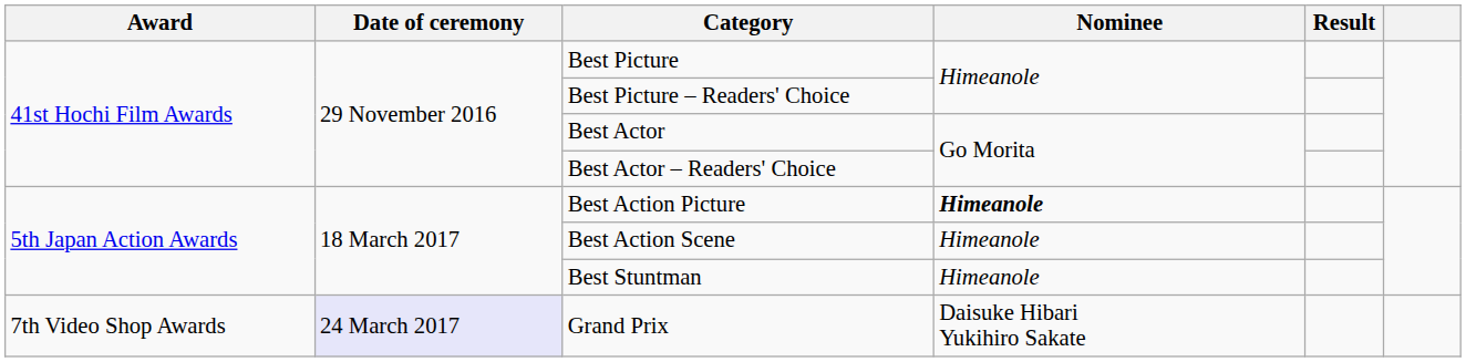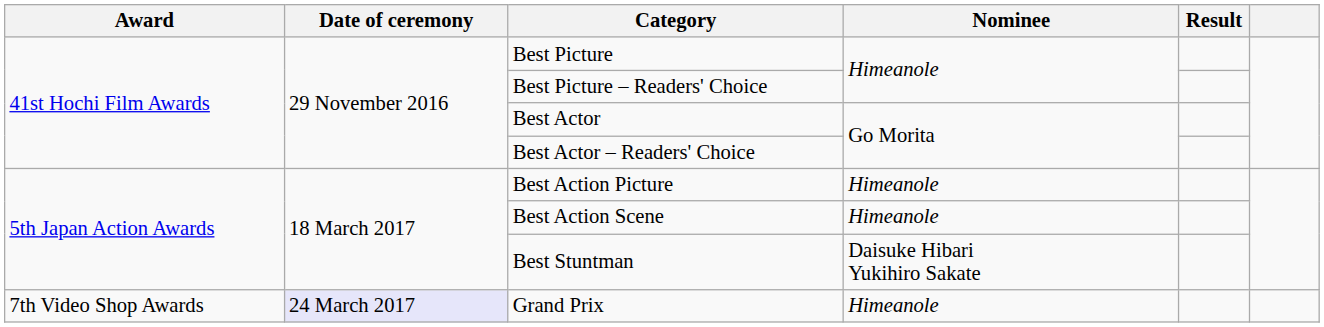Best Action Picture | Nominee: bold -> normal
Best Stuntman | Nominee: Himeanole -> Daisuke Hibari Yukihiro Sakate
Grand Prix | Nominee: Daisuke Hibari Yukihiro Sakate -> Himeanole
